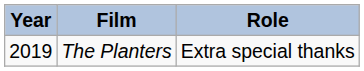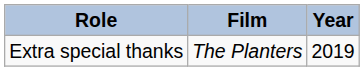columns swapped: Year <-> Role
